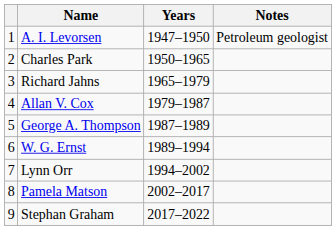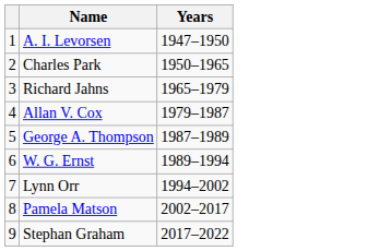- column: Notes | Petroleum geologist
